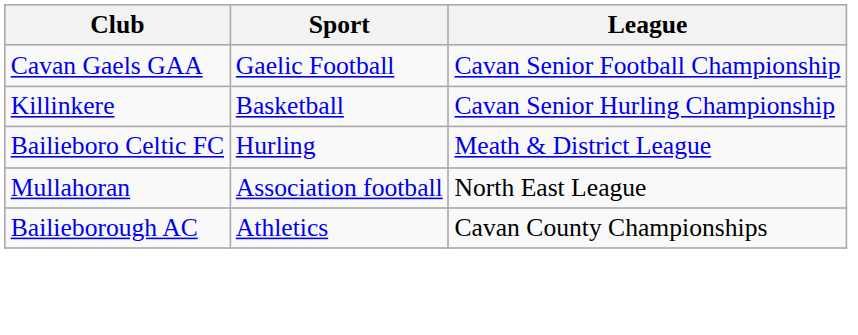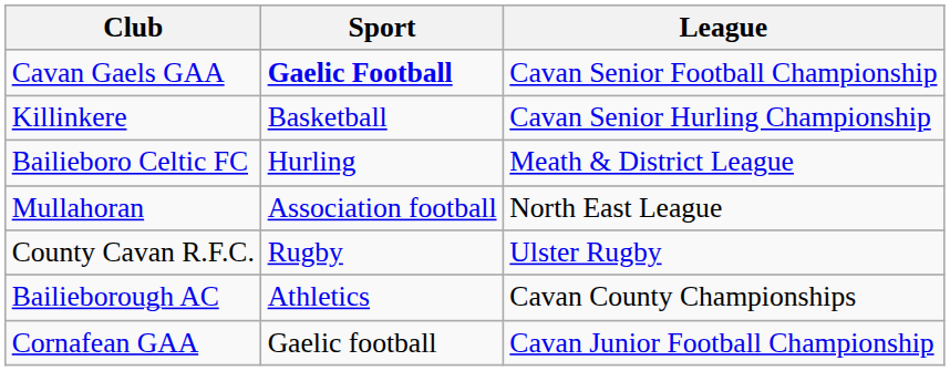Cavan Gaels GAA | Sport: normal -> bold
+ row: County Cavan R.F.C. | Rugby | Ulster Rugby
+ row: Cornafean GAA | Gaelic football | Cavan Junior Football Championship
